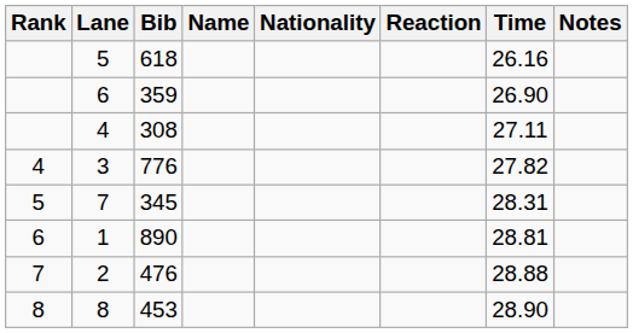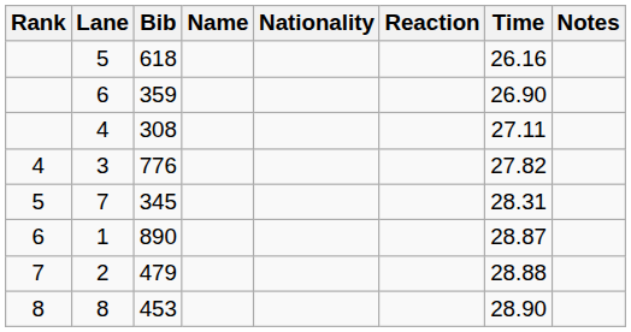1 | Time: 28.81 -> 28.87
2 | Bib: 476 -> 479
